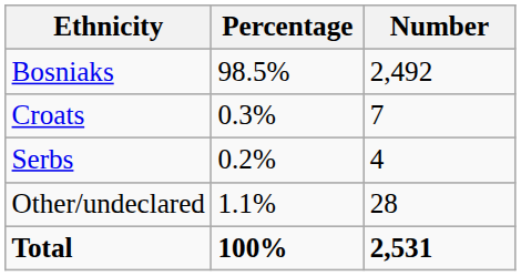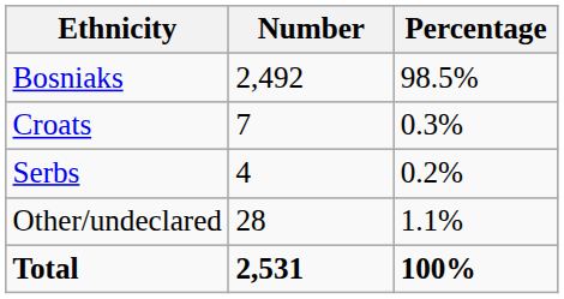columns swapped: Number <-> Percentage
